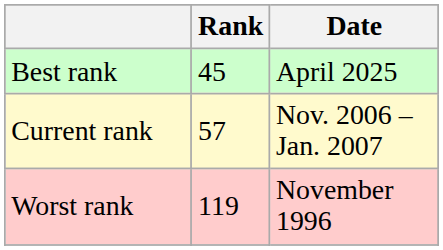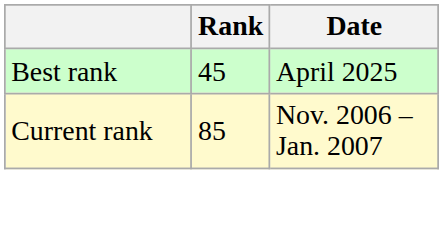Current rank | Rank: 57 -> 85
- row: Worst rank | 119 | November 1996
